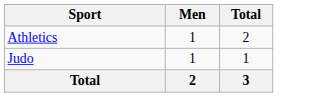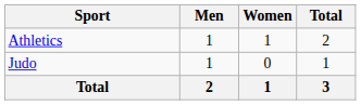+ column: Women | 1 | 0 | 1
